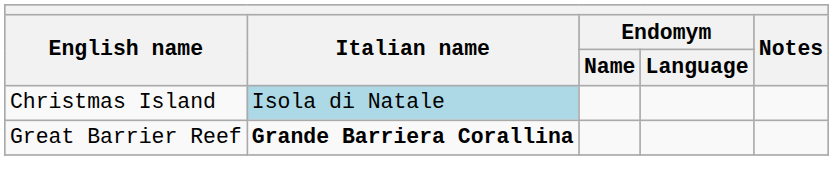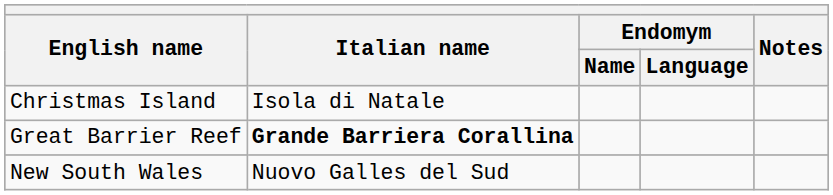Christmas Island | Italian name: lightblue background -> no background
+ row: New South Wales | Nuovo Galles del Sud
